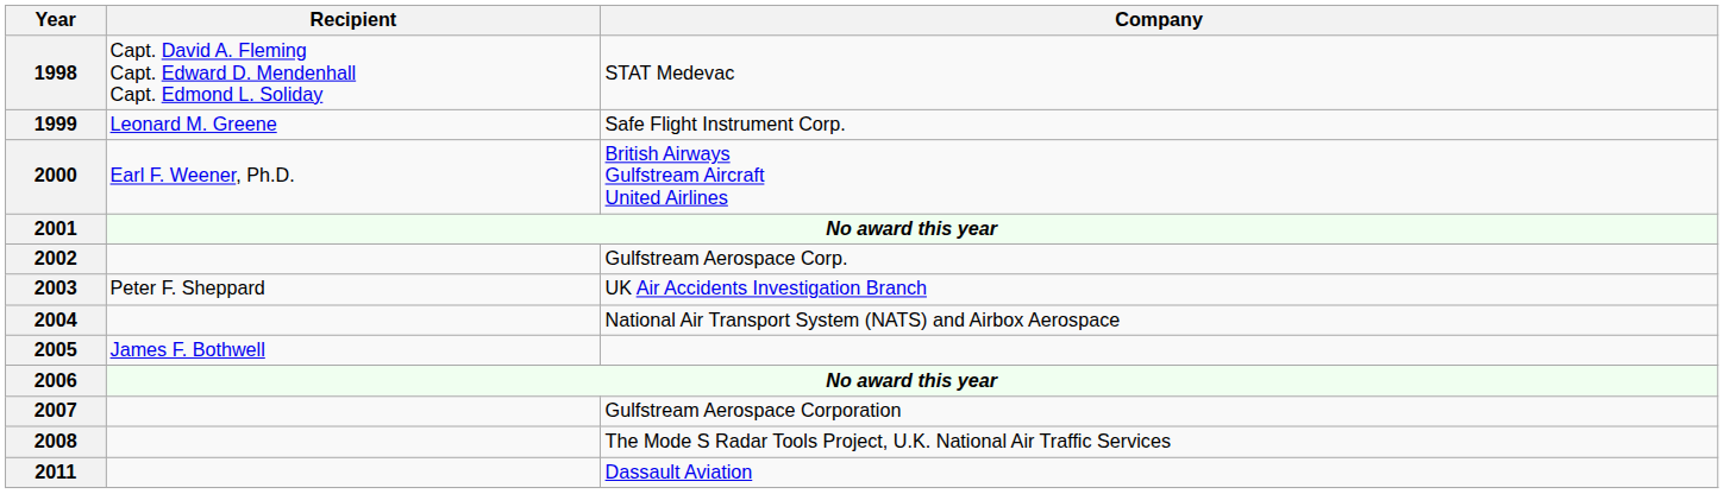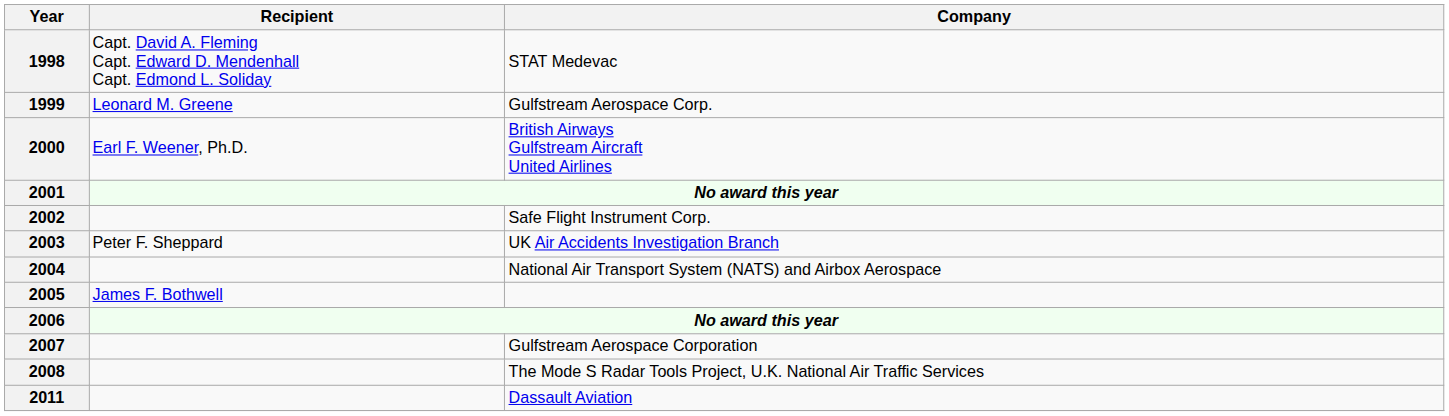1999 | Company: Safe Flight Instrument Corp. -> Gulfstream Aerospace Corp.
2002 | Company: Gulfstream Aerospace Corp. -> Safe Flight Instrument Corp.
